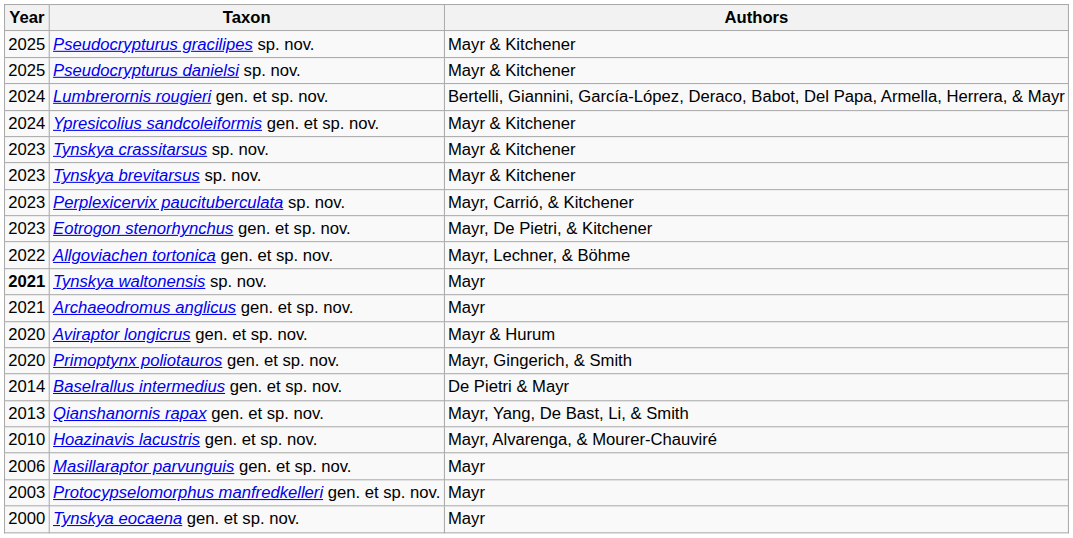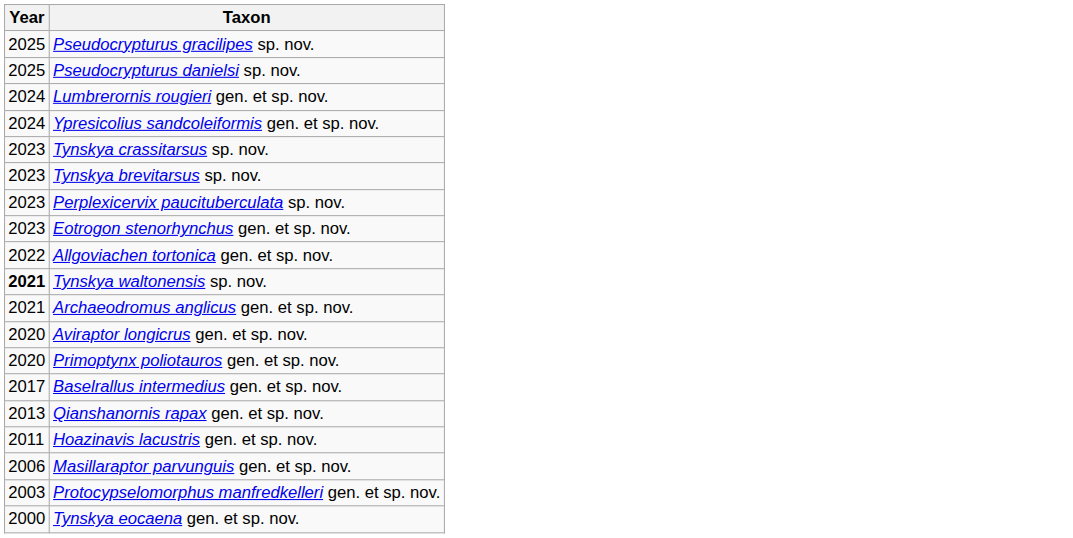- column: Authors | Mayr & Kitchener | Mayr & Kitchener | Bertelli, Giannini, García-López, Deraco, Babot, Del Papa, Armella, Herrera, & Mayr | Mayr & Kitchener | Mayr & Kitchener | Mayr & Kitchener | Mayr, Carrió, & Kitchener | Mayr, De Pietri, & Kitchener | Mayr, Lechner, & Böhme | Mayr | Mayr | Mayr & Hurum | Mayr, Gingerich, & Smith | De Pietri & Mayr | Mayr, Yang, De Bast, Li, & Smith | Mayr, Alvarenga, & Mourer-Chauviré | Mayr | Mayr | Mayr
Baselrallus intermedius gen. et sp. nov. | Year: 2014 -> 2017
Hoazinavis lacustris gen. et sp. nov. | Year: 2010 -> 2011
